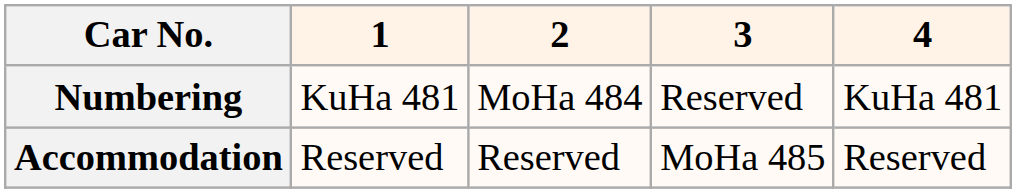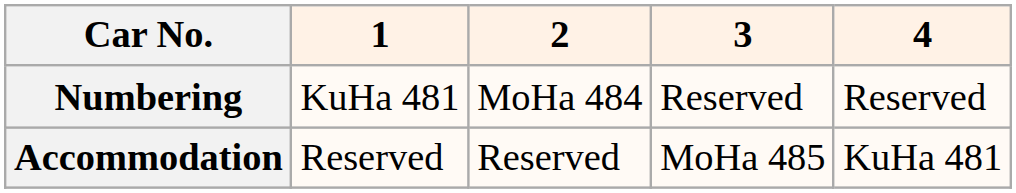Numbering | 4: KuHa 481 -> Reserved
Accommodation | 4: Reserved -> KuHa 481
